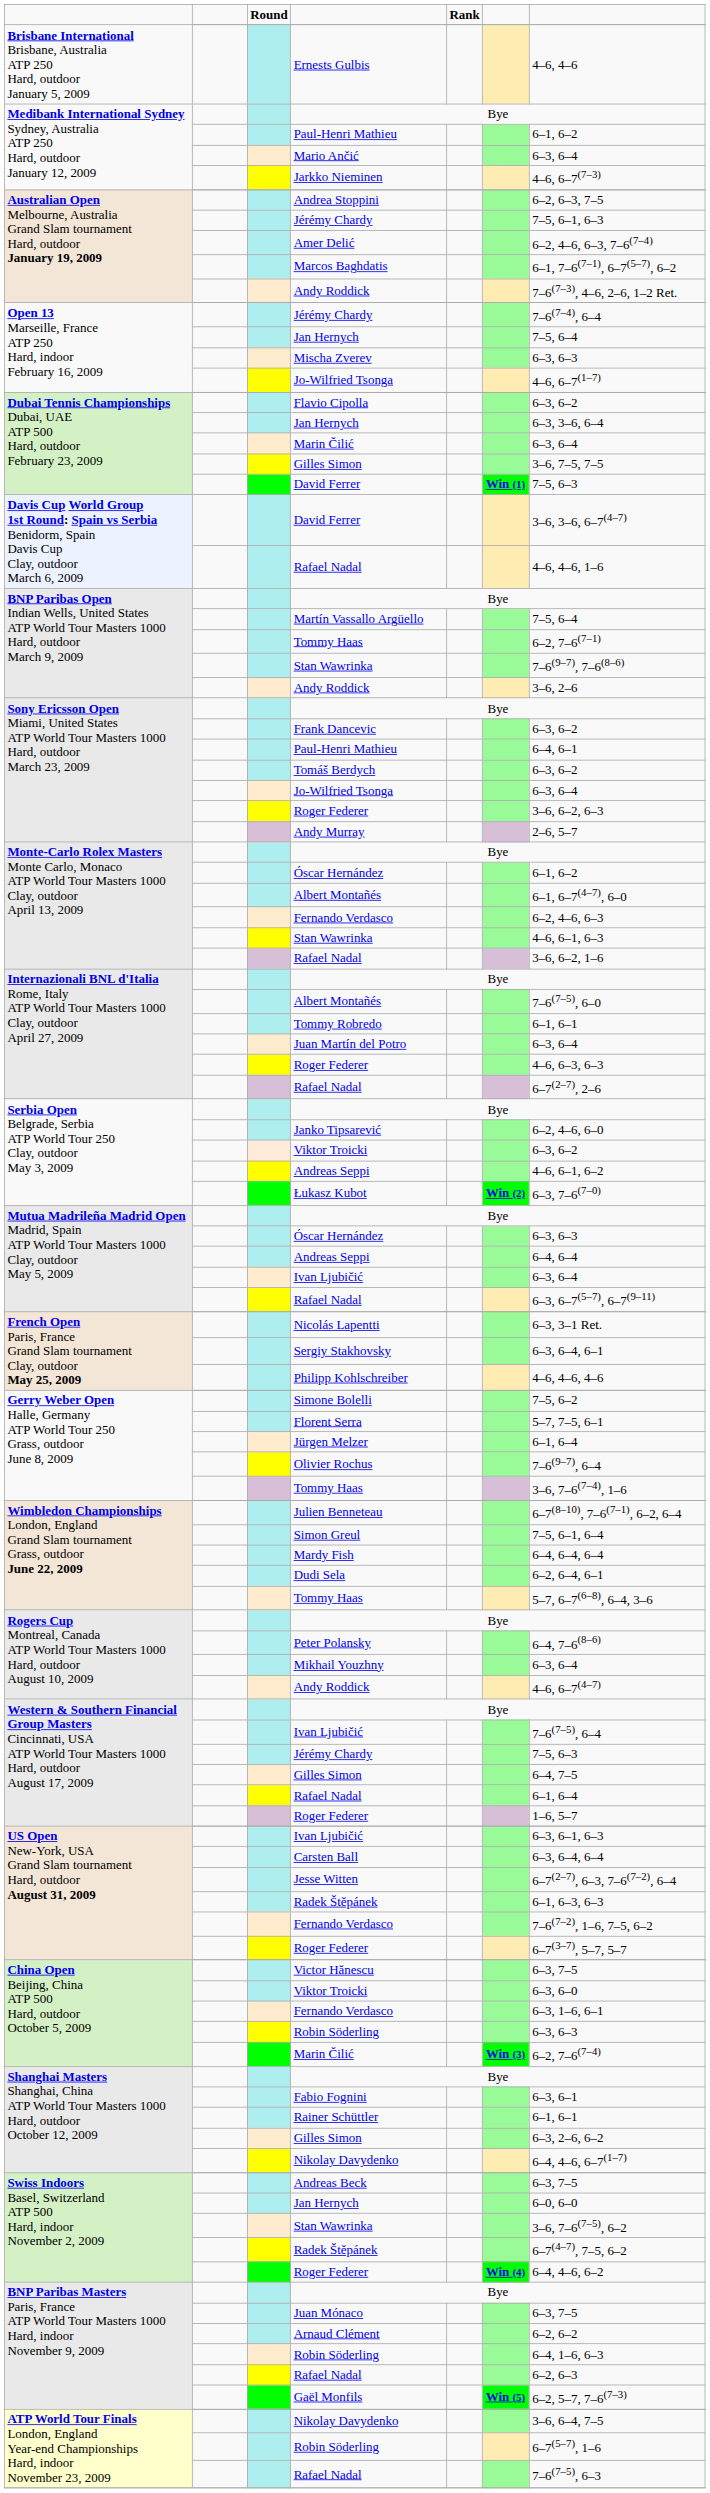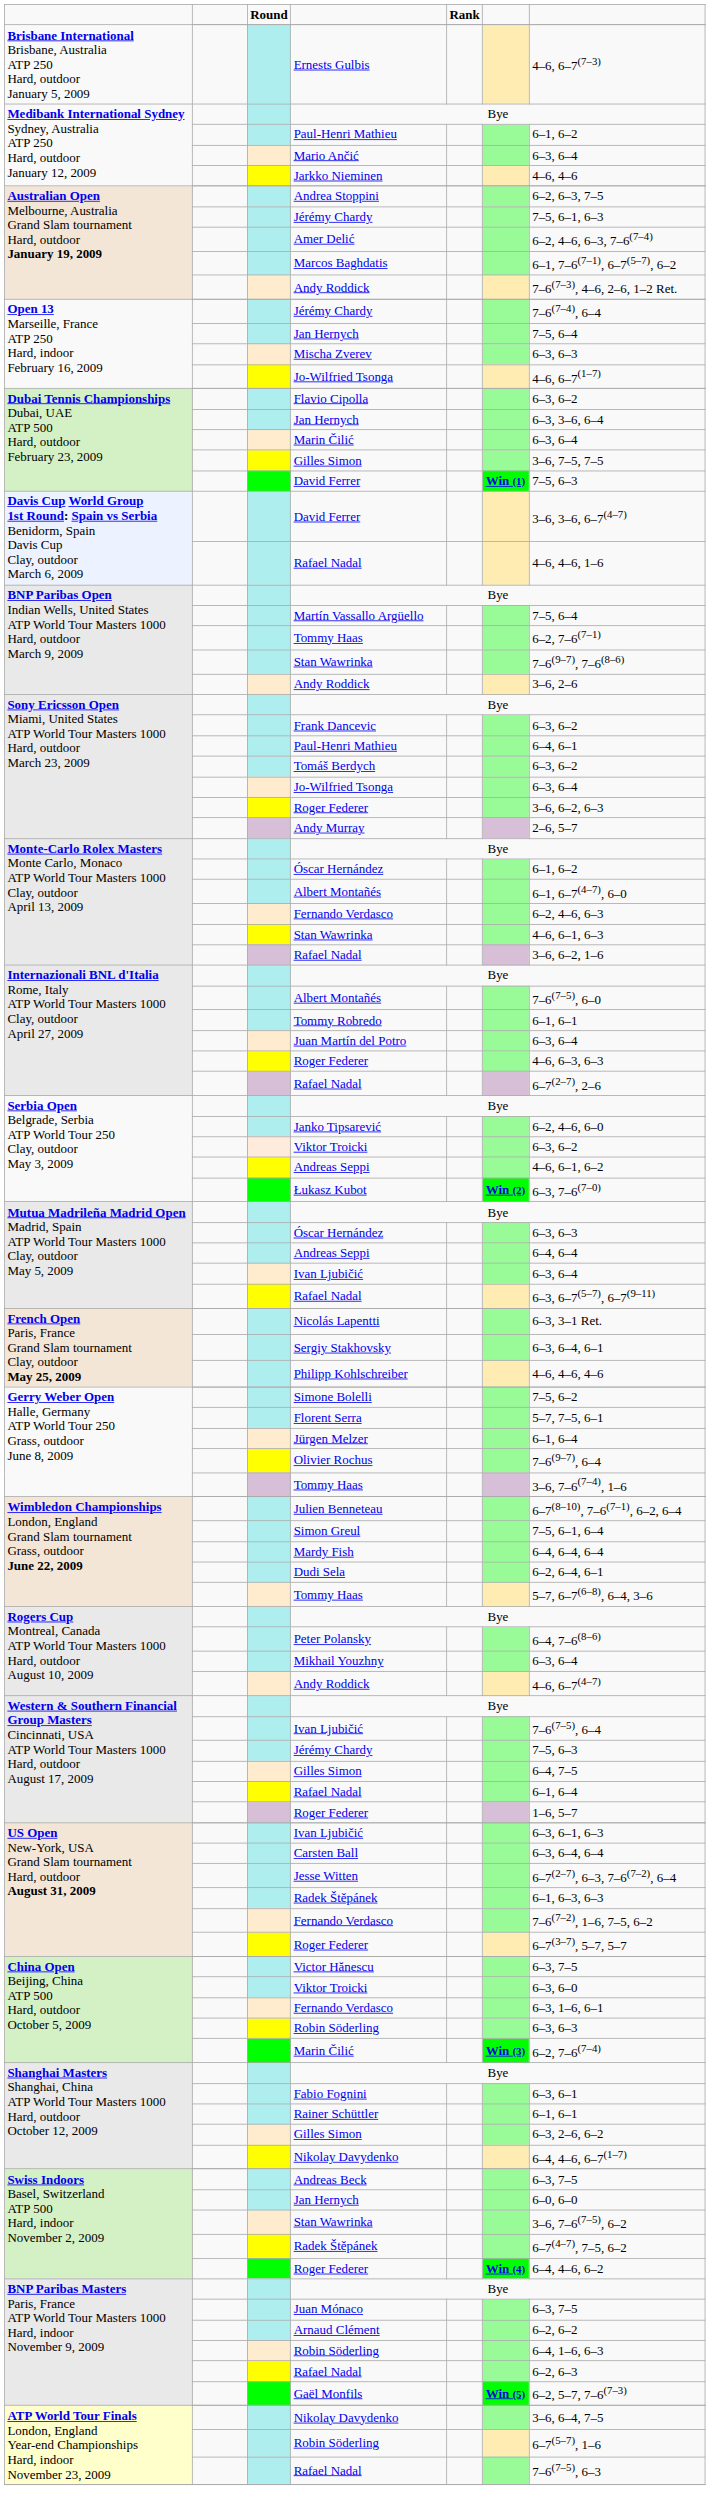Ernests Gulbis | column 7: 4–6, 4–6 -> 4–6, 6–7(7–3)
Jarkko Nieminen | column 7: 4–6, 6–7(7–3) -> 4–6, 4–6
